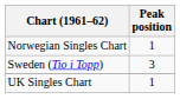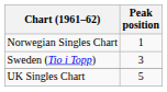UK Singles Chart | Peak position: 1 -> 5
